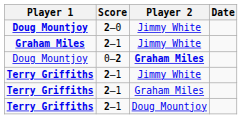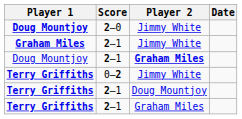Doug Mountjoy / Graham Miles | Score: 0–2 -> 2–1
Terry Griffiths / Jimmy White | Score: 2–1 -> 0–2
rows swapped: Terry Griffiths / Graham Miles <-> Terry Griffiths / Doug Mountjoy
